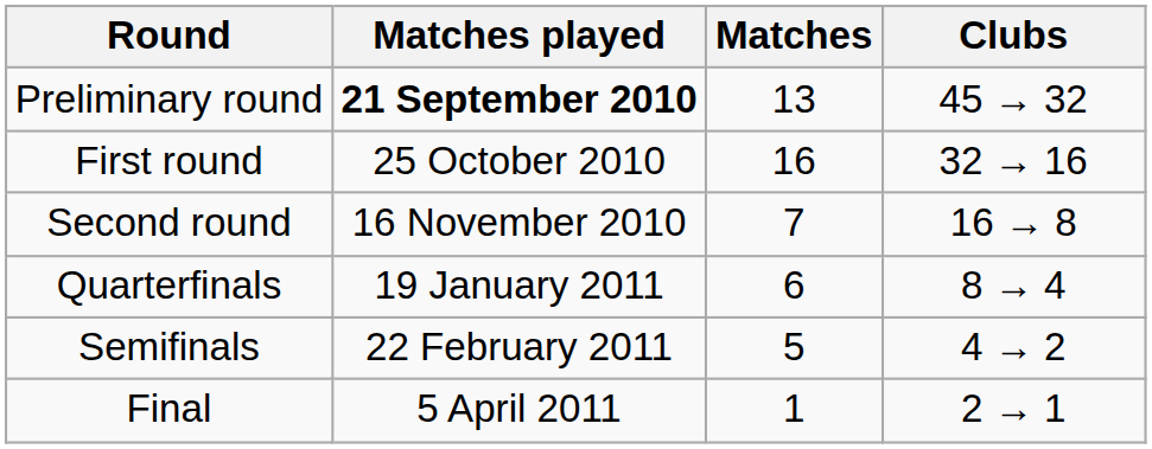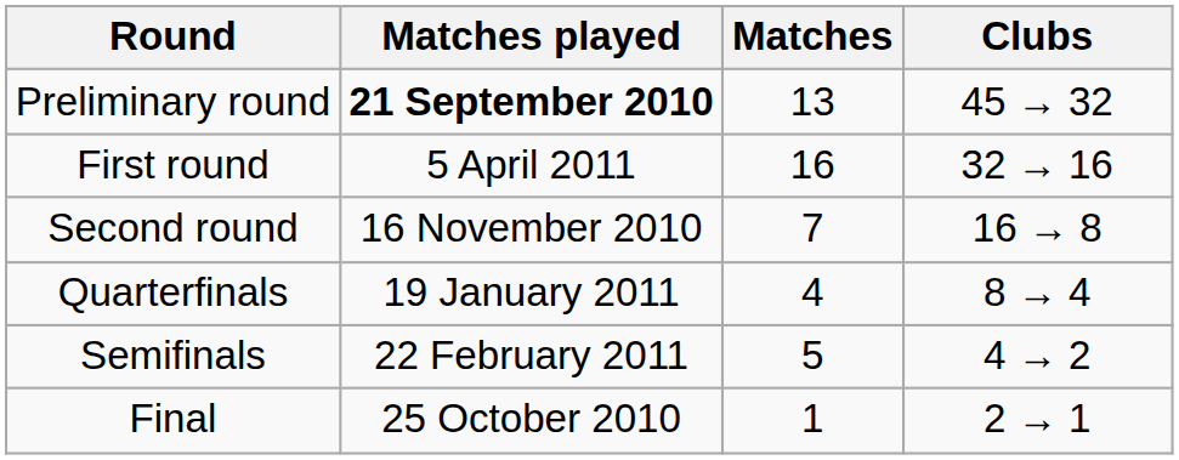First round | Matches played: 25 October 2010 -> 5 April 2011
Quarterfinals | Matches: 6 -> 4
Final | Matches played: 5 April 2011 -> 25 October 2010
